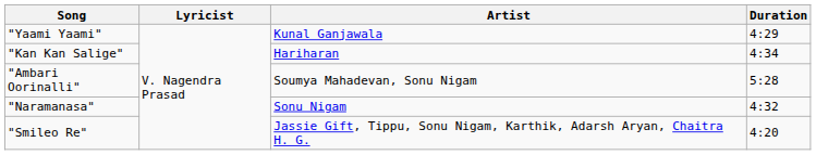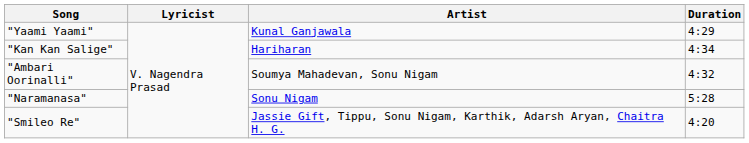"Ambari Oorinalli" | Duration: 5:28 -> 4:32
"Naramanasa" | Duration: 4:32 -> 5:28
